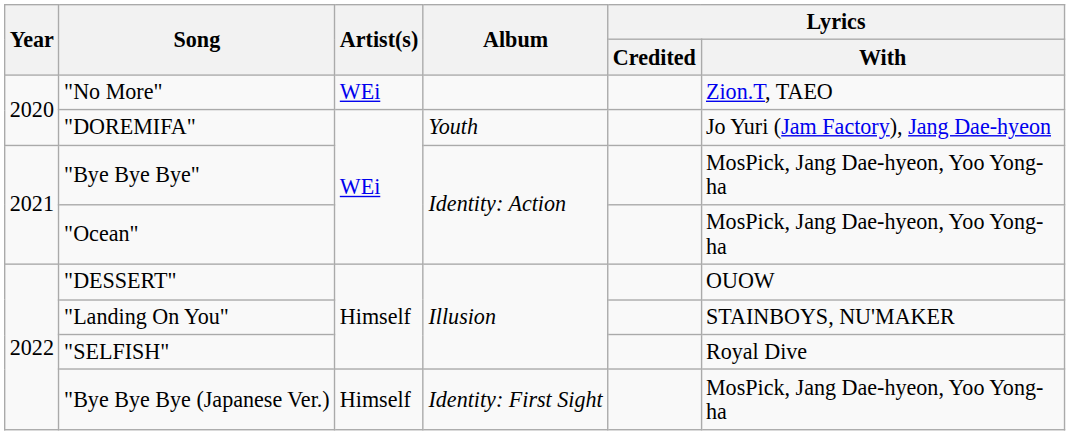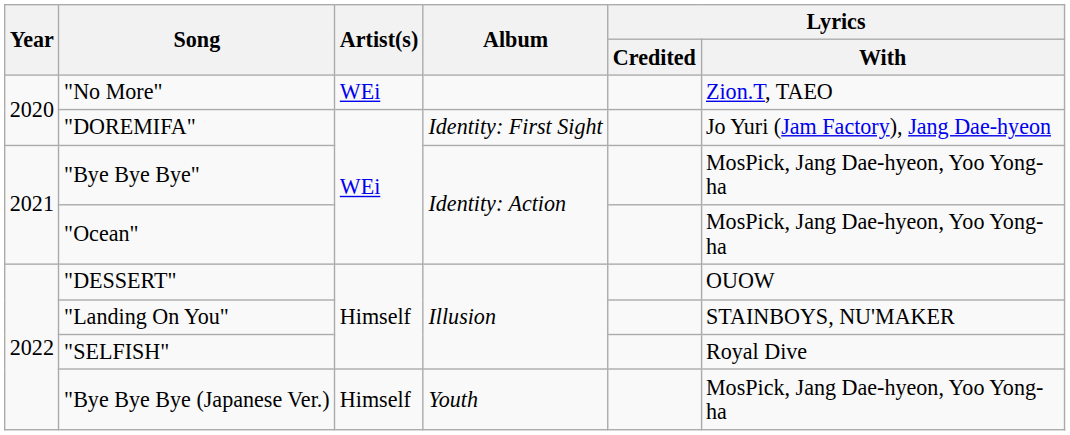"DOREMIFA" | Album: Youth -> Identity: First Sight
"Bye Bye Bye (Japanese Ver.) | Album: Identity: First Sight -> Youth
